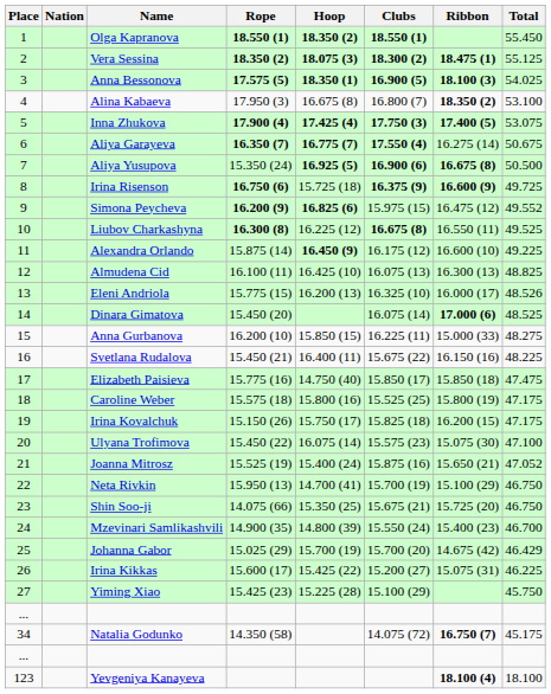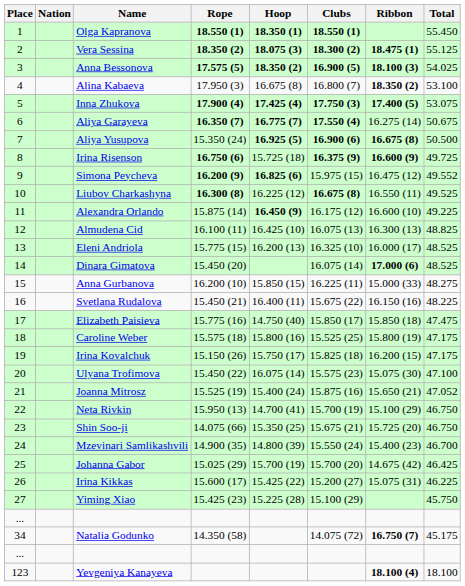Olga Kapranova | Hoop: 18.350 (2) -> 18.350 (1)
Anna Bessonova | Hoop: 18.350 (1) -> 18.350 (2)
Eleni Andriola | column 8: 48.526 -> 48.525
Johanna Gabor | column 8: 46.429 -> 46.425
